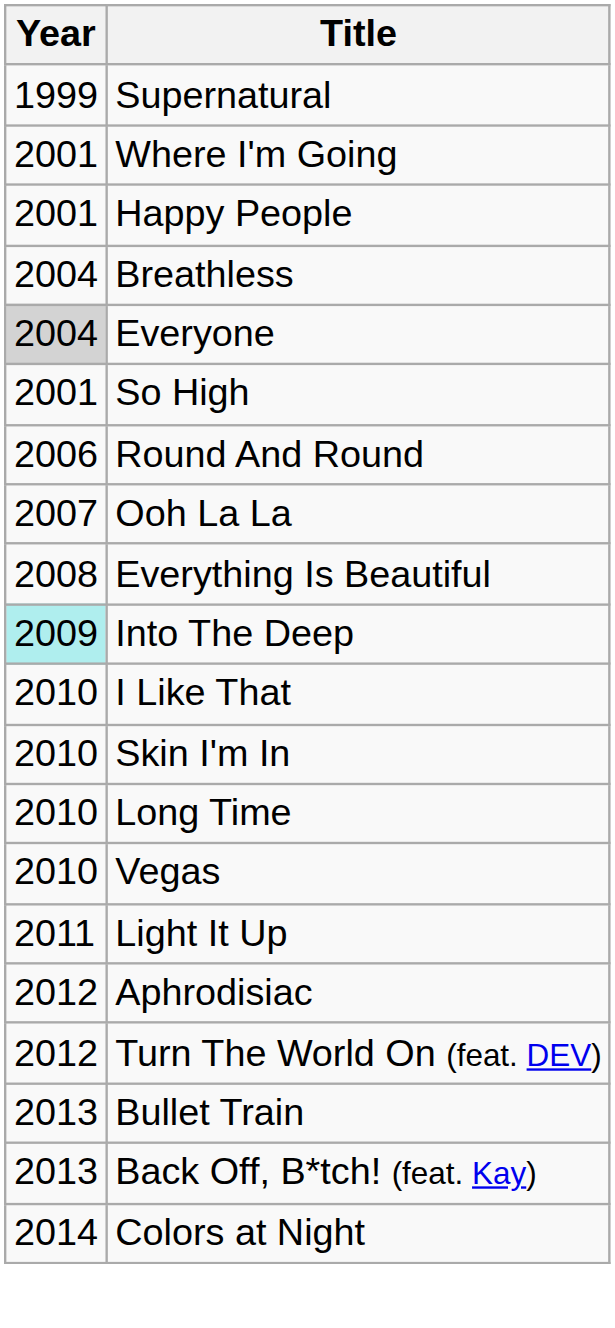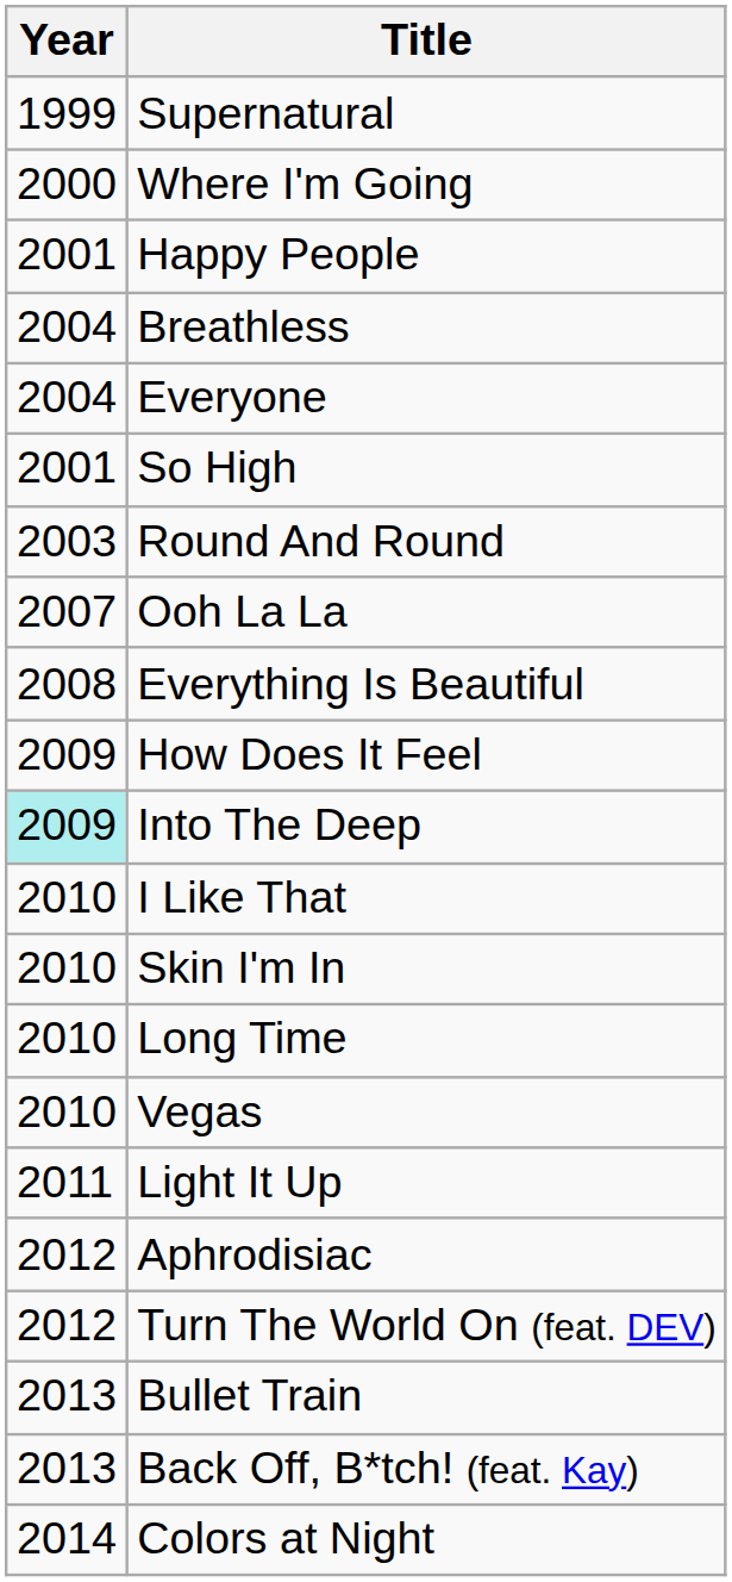Where I'm Going | Year: 2001 -> 2000
Everyone | Year: lightgrey background -> no background
Round And Round | Year: 2006 -> 2003
+ row: 2009 | How Does It Feel
